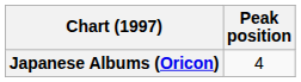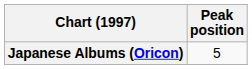Japanese Albums (Oricon) | Peak position: 4 -> 5
